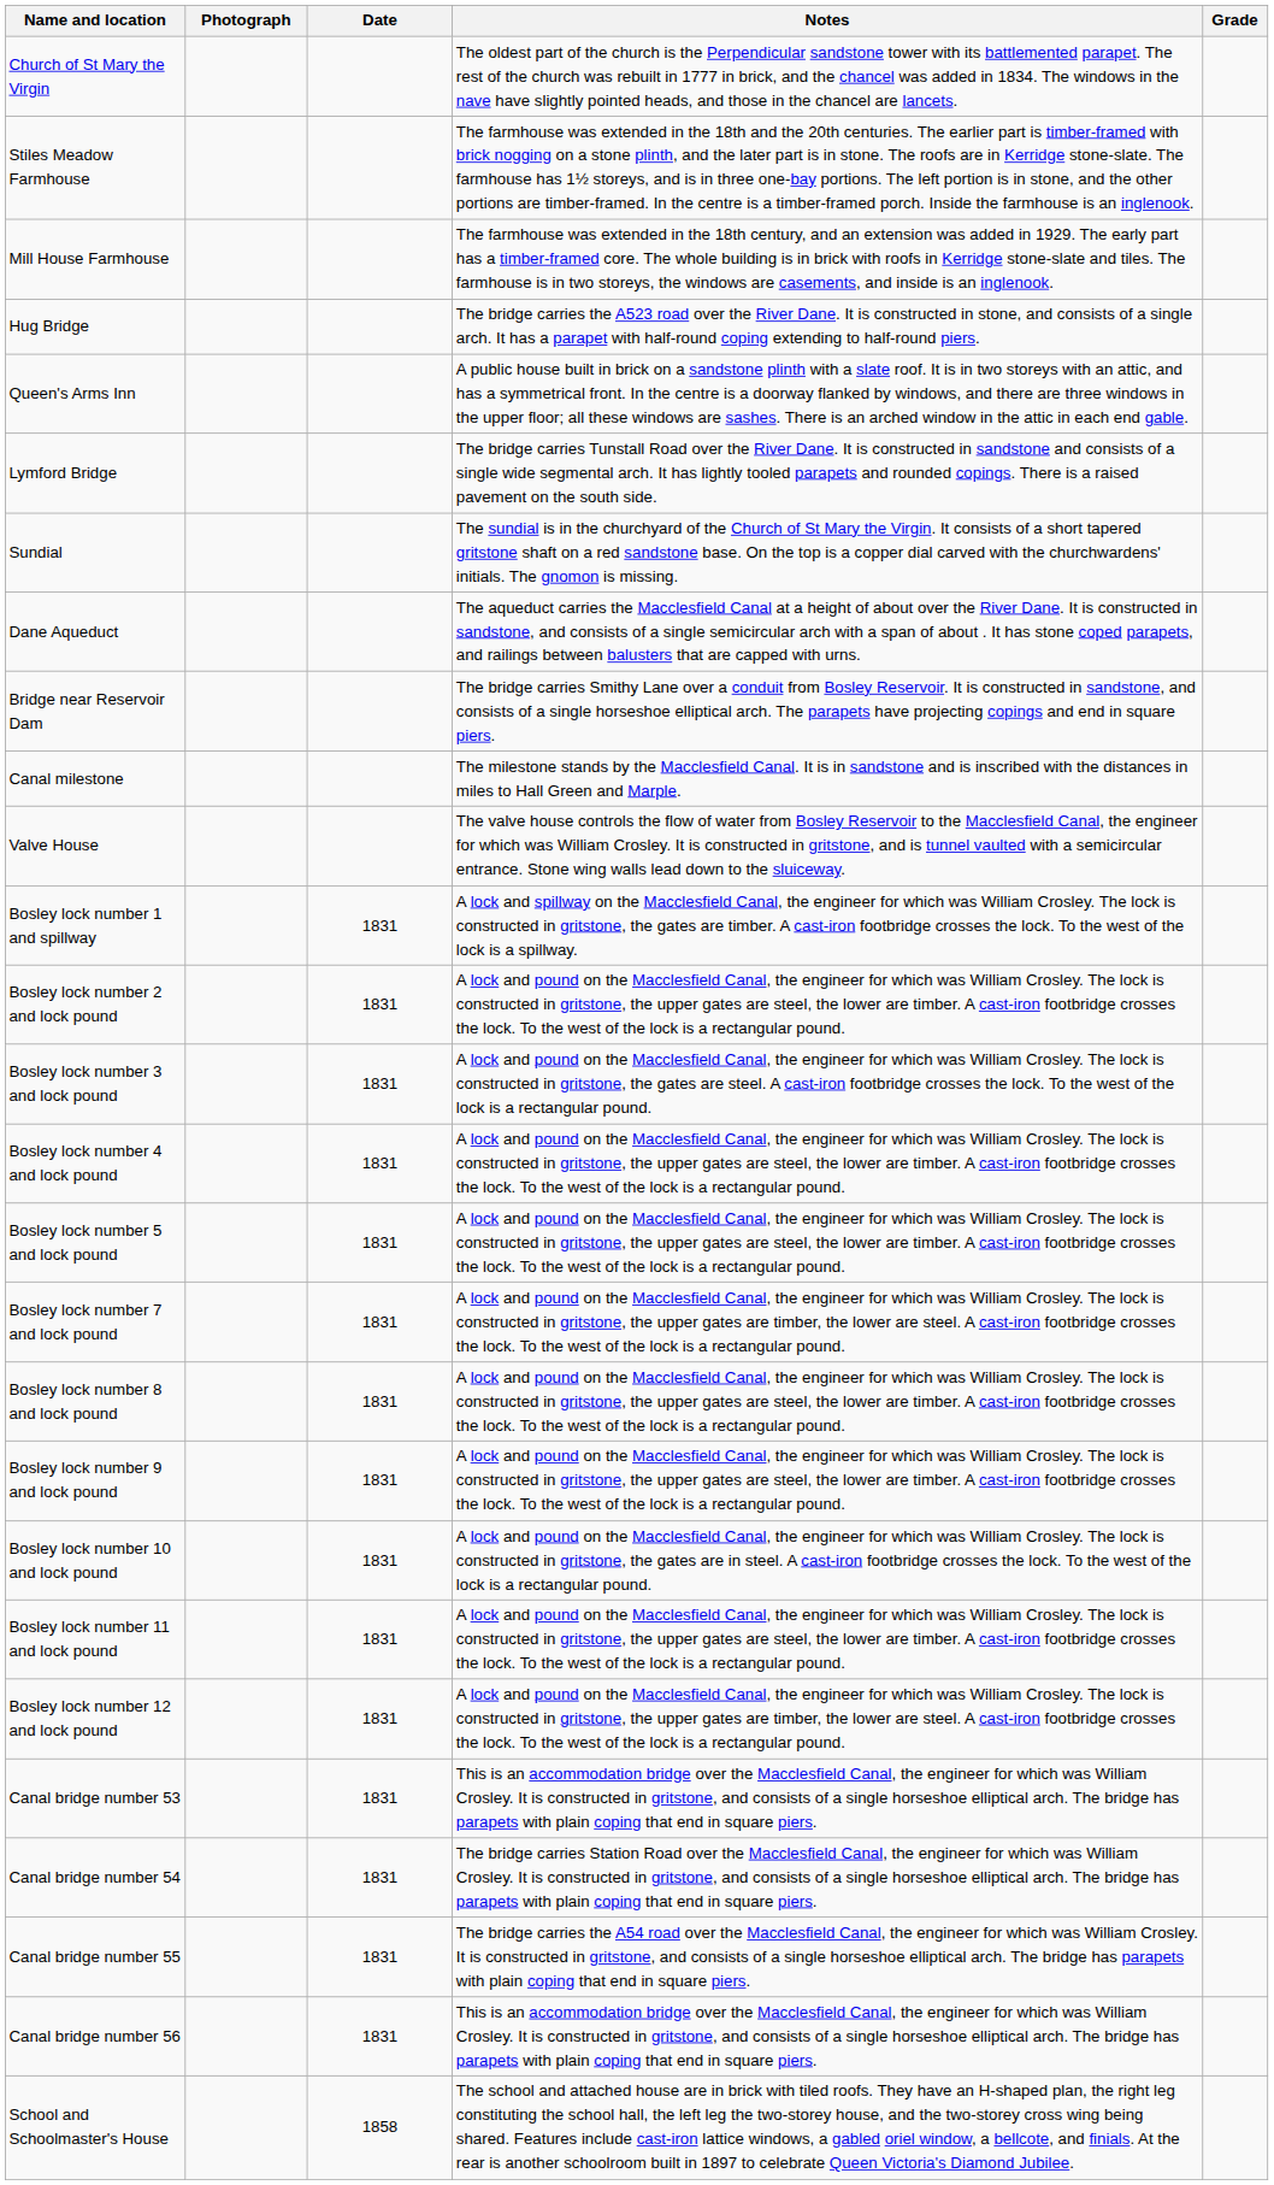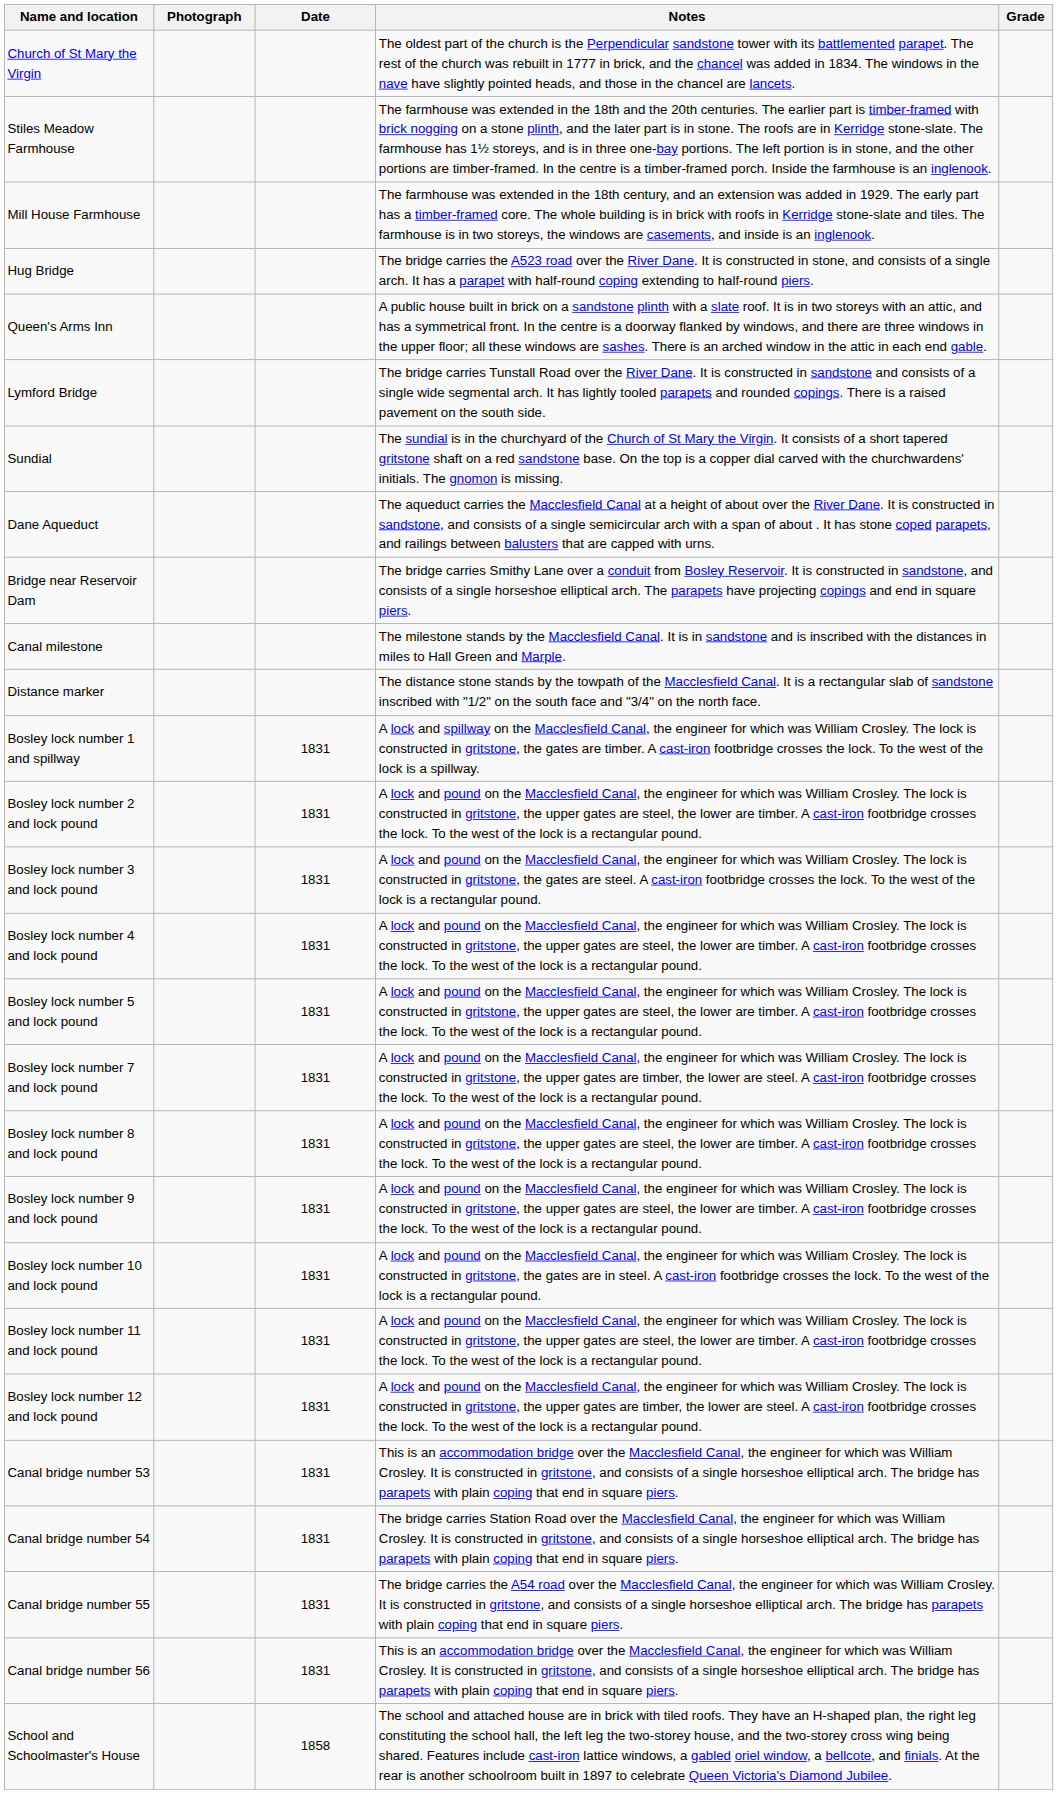+ row: Distance marker | The distance stone stands by the towpath of the Macclesfield Canal. It is a rectangular slab of sandstone inscribed with "1/2" on the south face and "3/4" on the north face.
- row: Valve House | The valve house controls the flow of water from Bosley Reservoir to the Macclesfield Canal, the engineer for which was William Crosley. It is constructed in gritstone, and is tunnel vaulted with a semicircular entrance. Stone wing walls lead down to the sluiceway.
